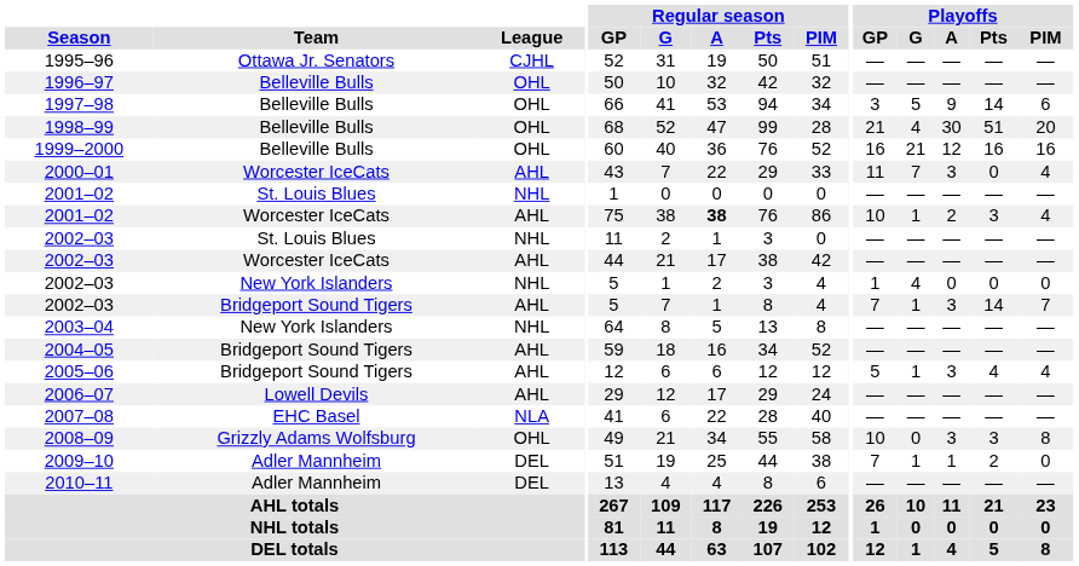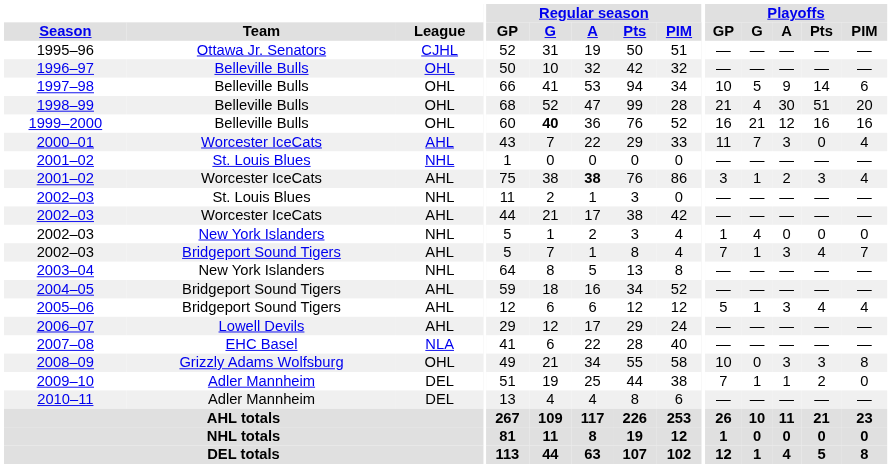1997–98 | Playoffs / GP: 3 -> 10
1999–2000 | Regular season / G: normal -> bold
2001–02 / Worcester IceCats | Playoffs / GP: 10 -> 3
2002–03 / Bridgeport Sound Tigers | Playoffs / Pts: 14 -> 4
